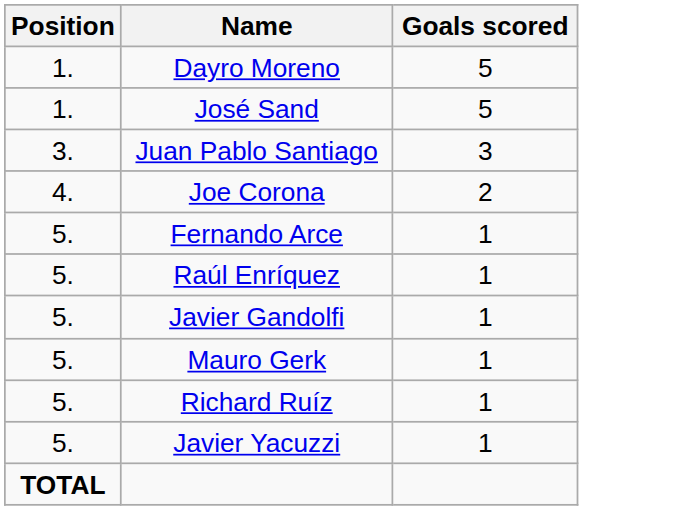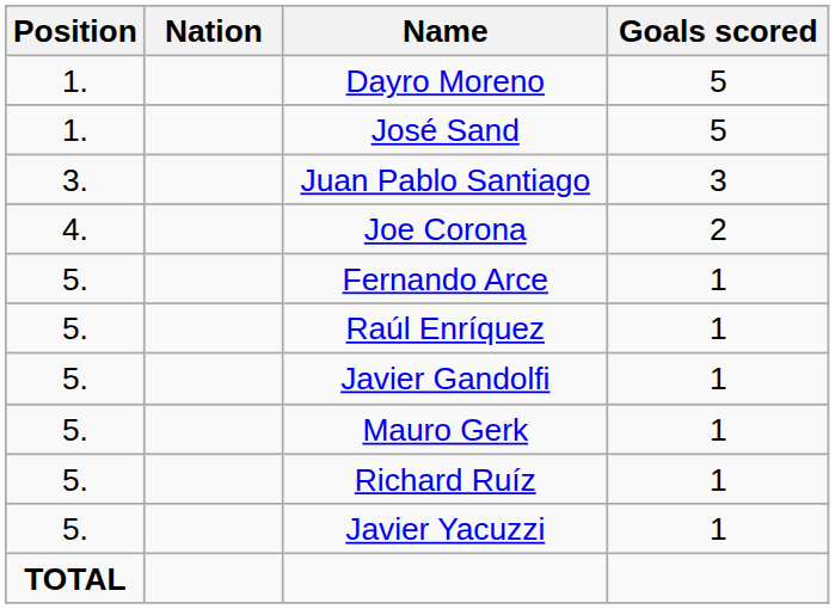+ column: Nation
